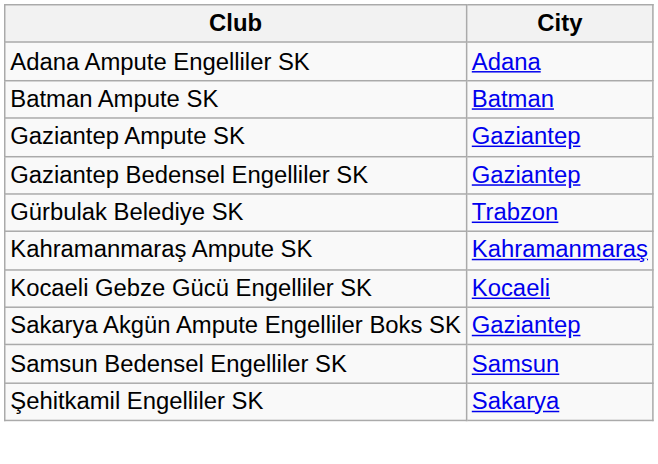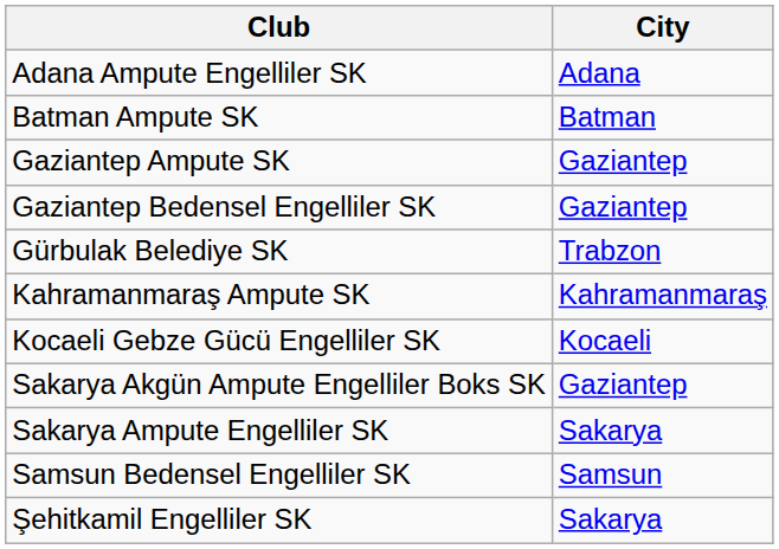+ row: Sakarya Ampute Engelliler SK | Sakarya
